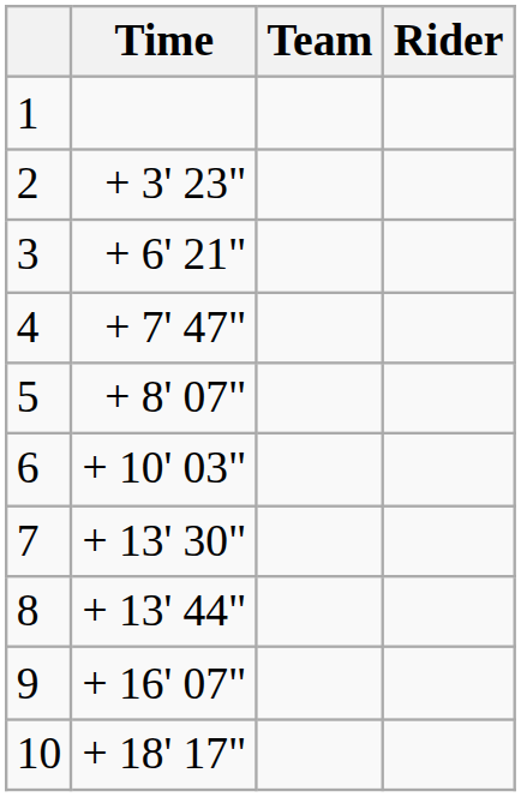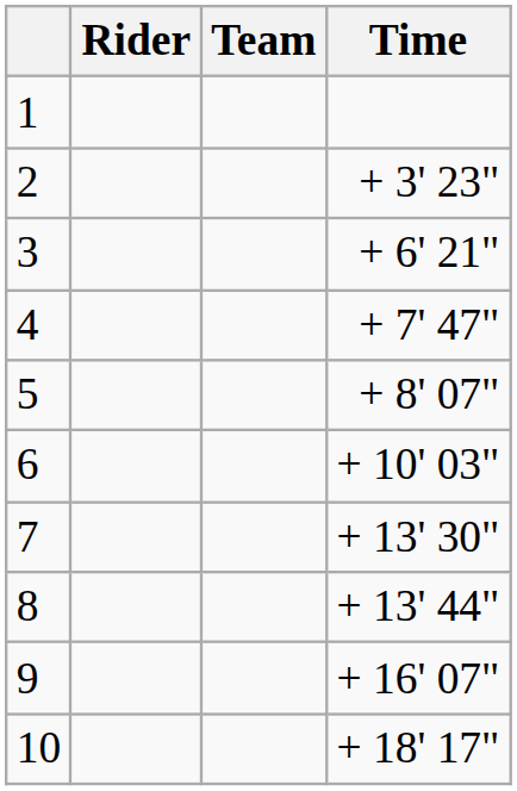columns swapped: Rider <-> Time
